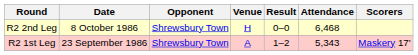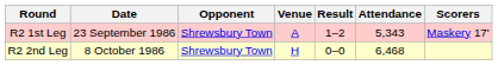rows swapped: R2 1st Leg <-> R2 2nd Leg
